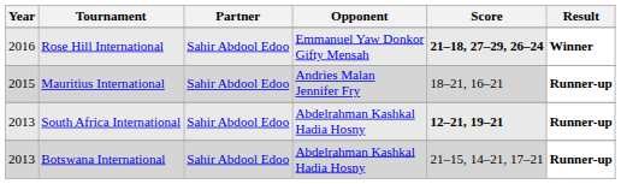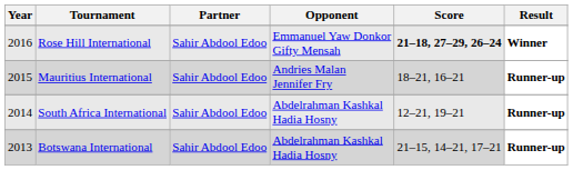South Africa International | Year: 2013 -> 2014
South Africa International | Score: bold -> normal
